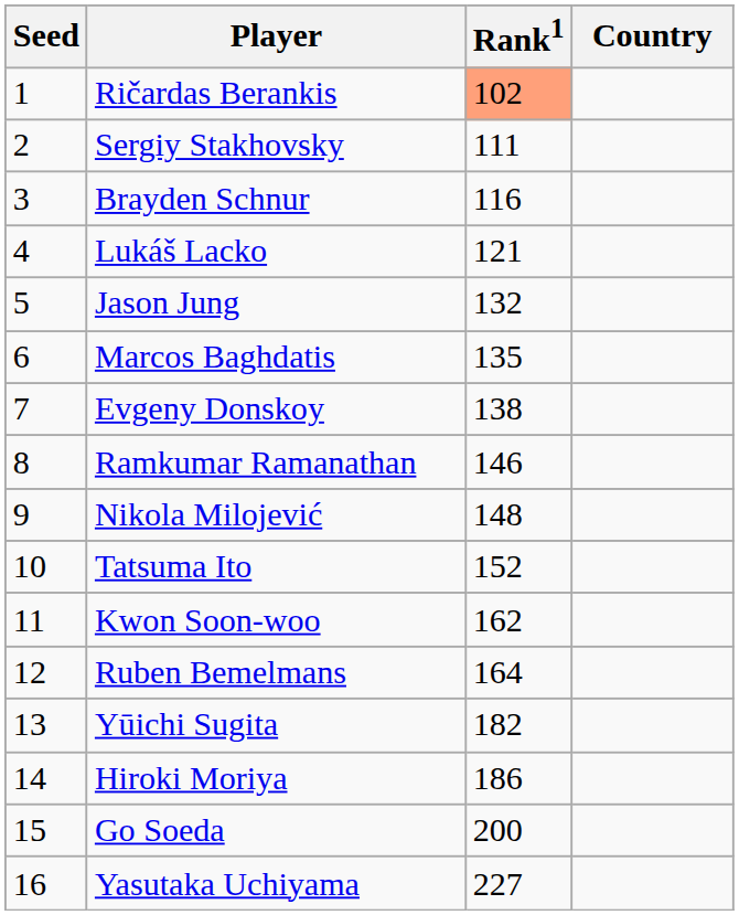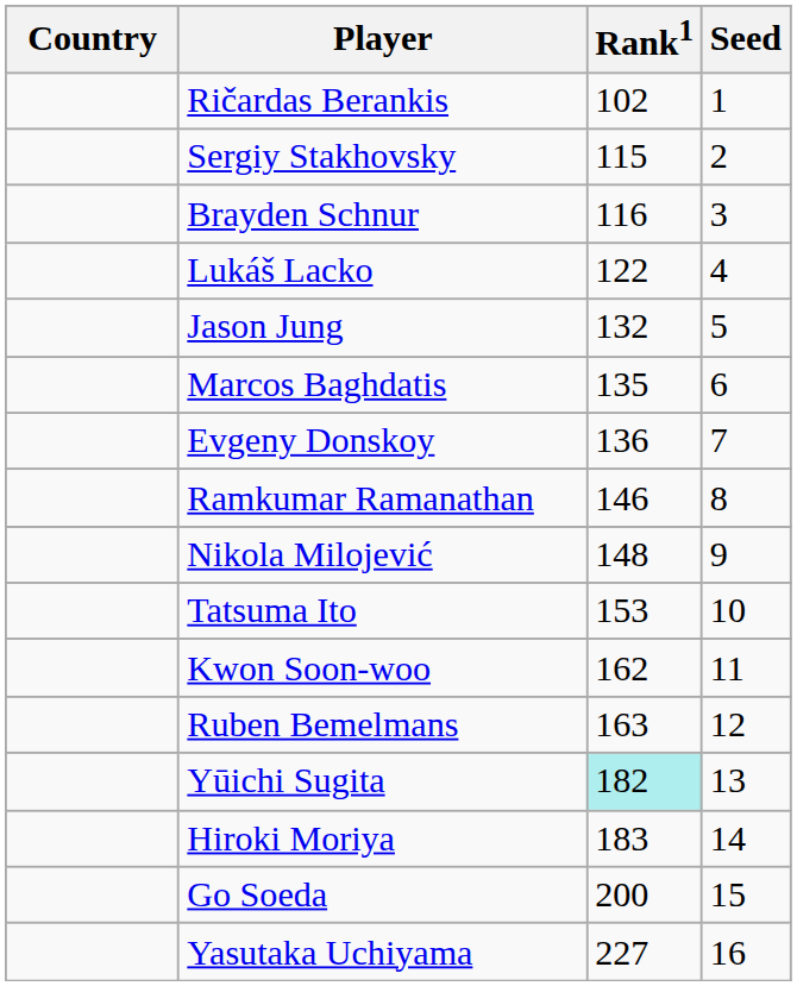columns swapped: Country <-> Seed
Ričardas Berankis | Rank1: lightsalmon background -> no background
Sergiy Stakhovsky | Rank1: 111 -> 115
Lukáš Lacko | Rank1: 121 -> 122
Evgeny Donskoy | Rank1: 138 -> 136
Tatsuma Ito | Rank1: 152 -> 153
Ruben Bemelmans | Rank1: 164 -> 163
Yūichi Sugita | Rank1: no background -> paleturquoise background
Hiroki Moriya | Rank1: 186 -> 183
